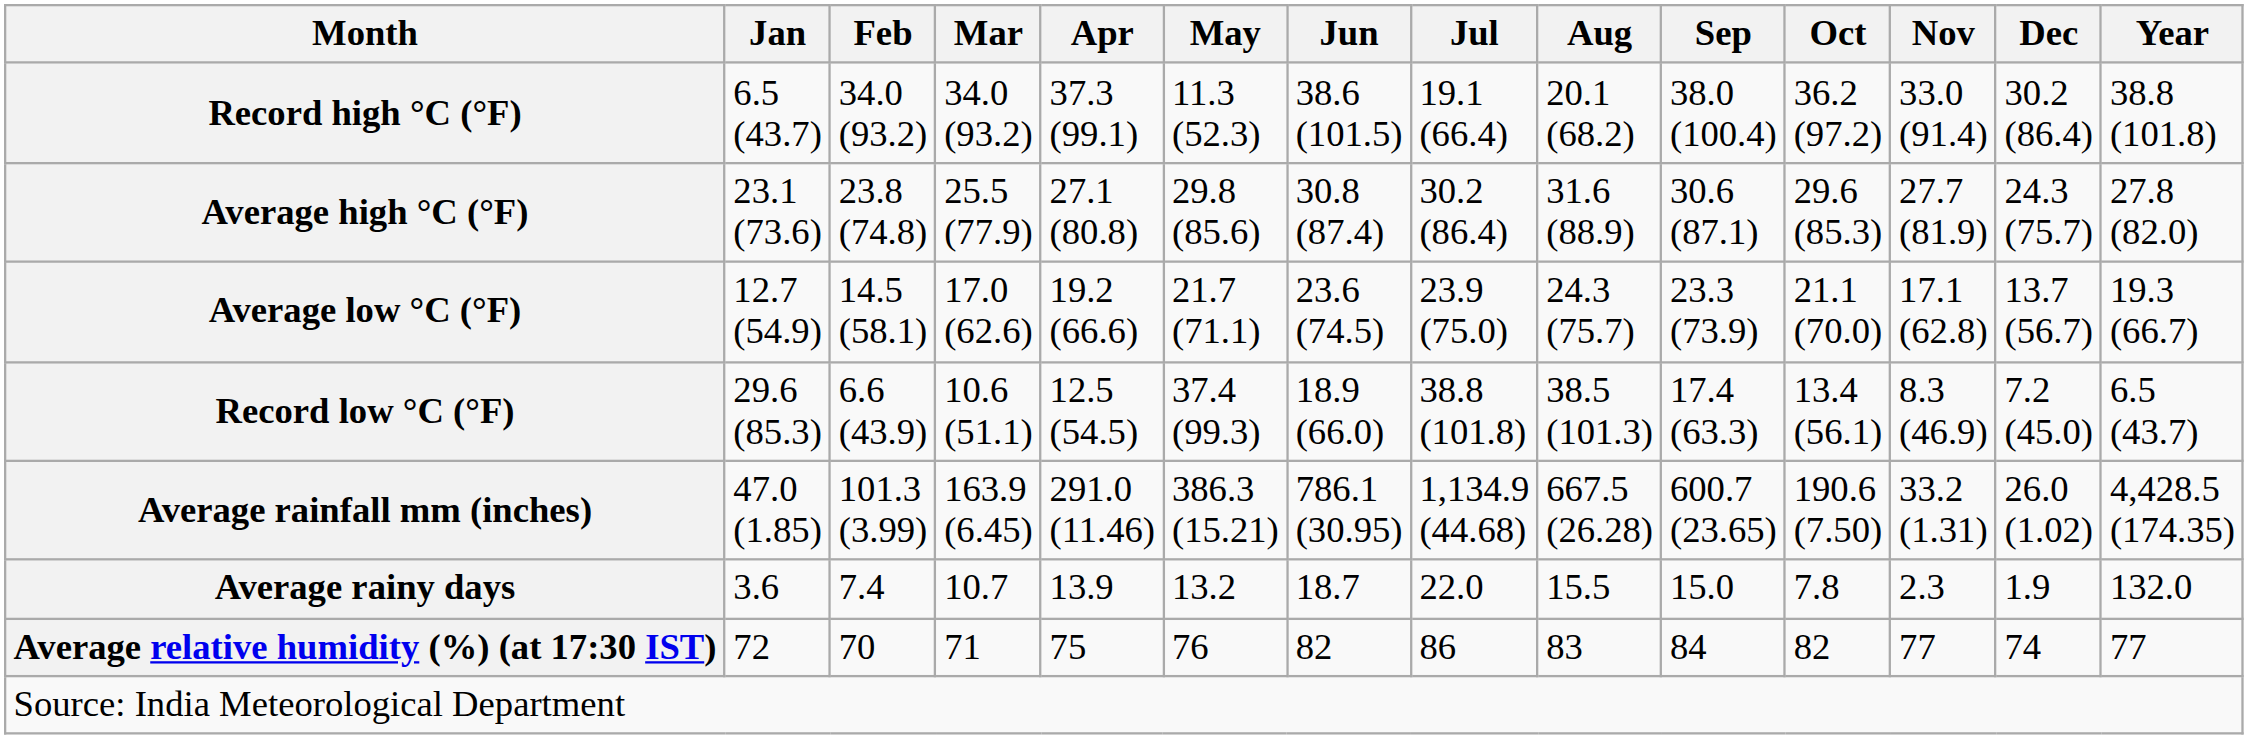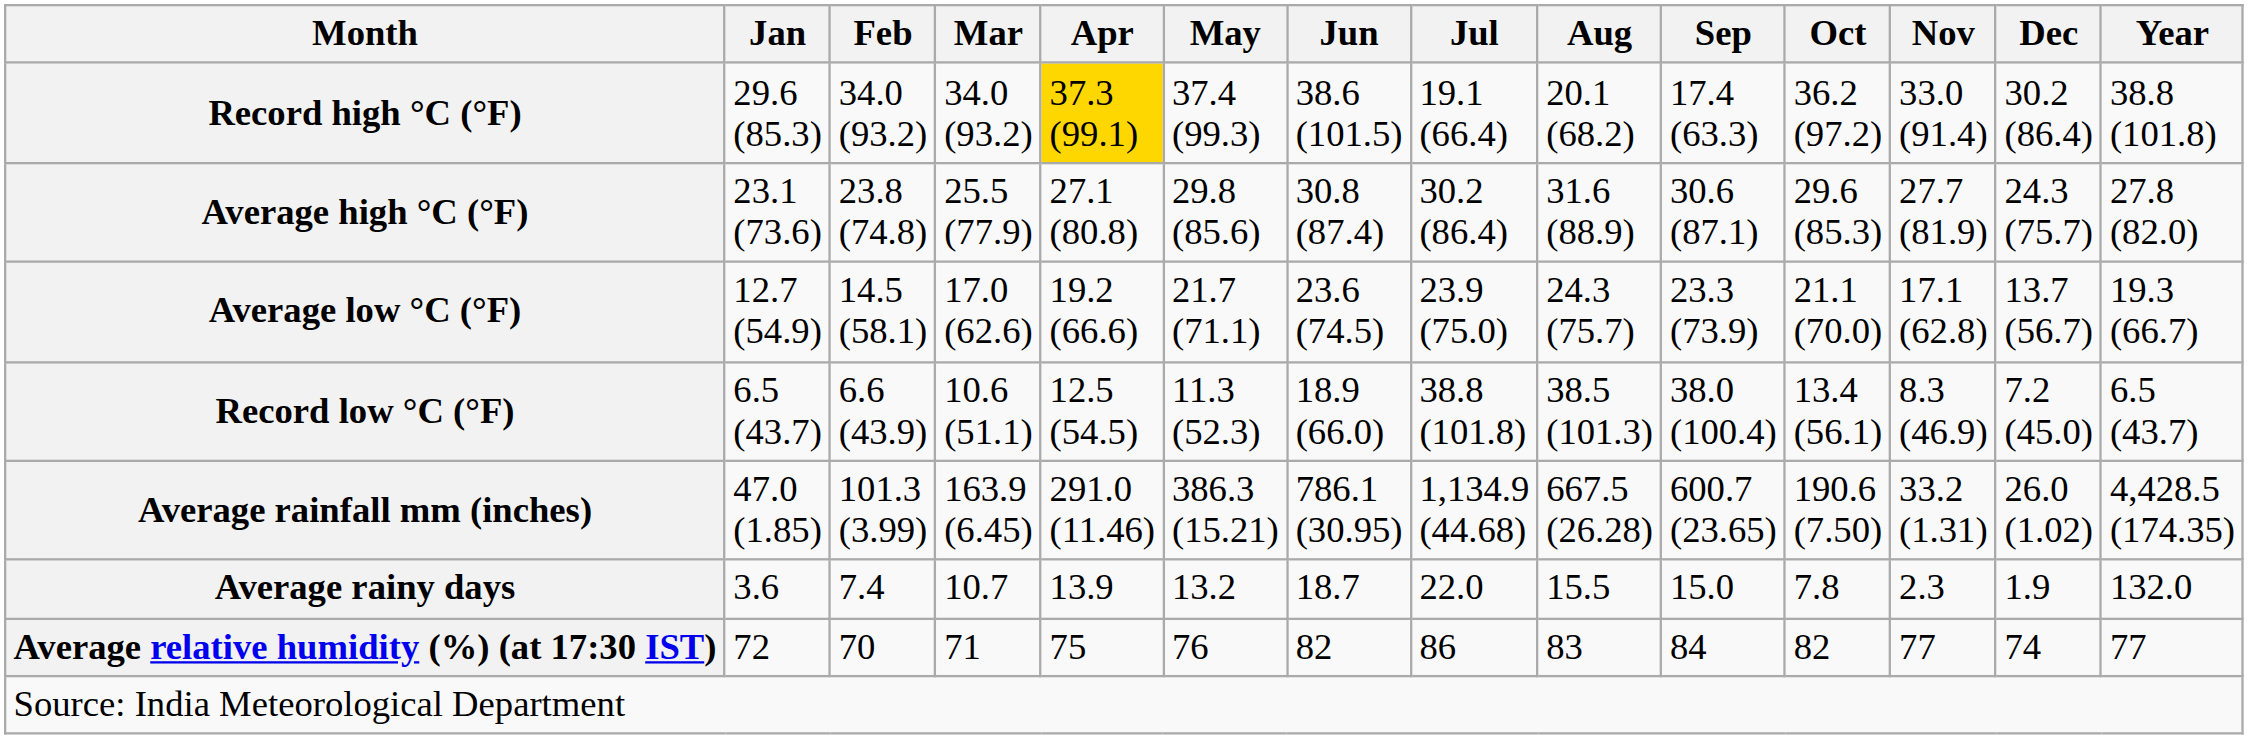Record high °C (°F) | Jan: 6.5 (43.7) -> 29.6 (85.3)
Record high °C (°F) | Apr: no background -> gold background
Record high °C (°F) | May: 11.3 (52.3) -> 37.4 (99.3)
Record high °C (°F) | Sep: 38.0 (100.4) -> 17.4 (63.3)
Record low °C (°F) | Jan: 29.6 (85.3) -> 6.5 (43.7)
Record low °C (°F) | May: 37.4 (99.3) -> 11.3 (52.3)
Record low °C (°F) | Sep: 17.4 (63.3) -> 38.0 (100.4)
